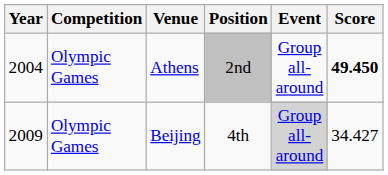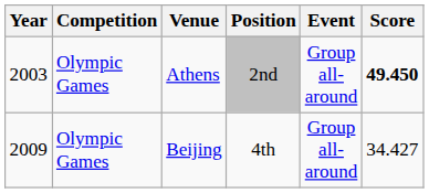Athens | Year: 2004 -> 2003
Beijing | Event: lightgrey background -> no background
